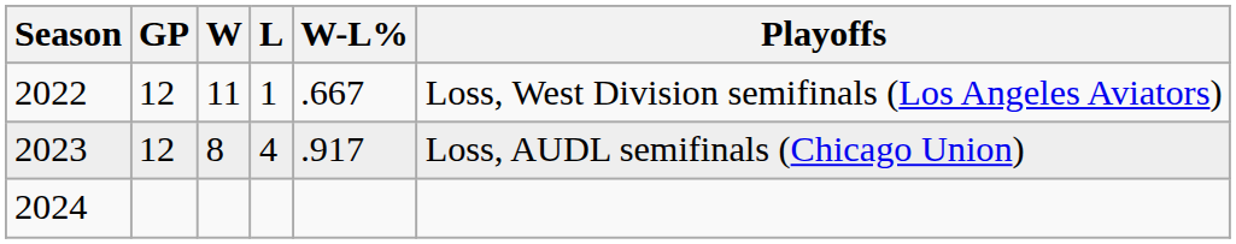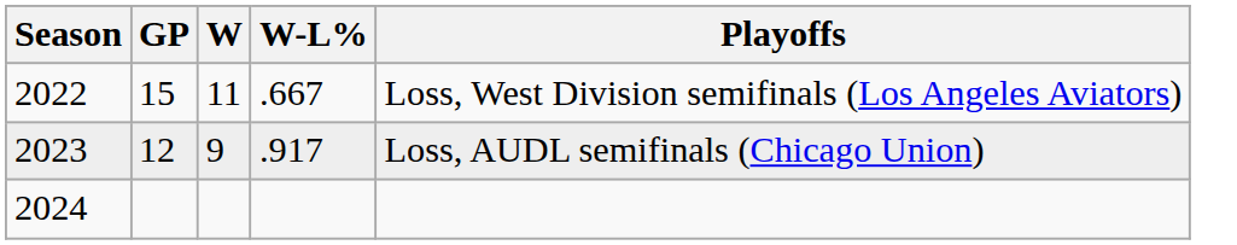- column: L | 1 | 4
2022 | GP: 12 -> 15
2023 | W: 8 -> 9
